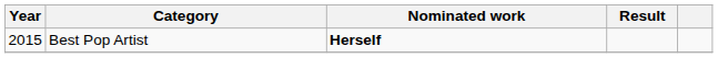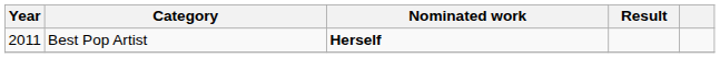Best Pop Artist | Year: 2015 -> 2011
